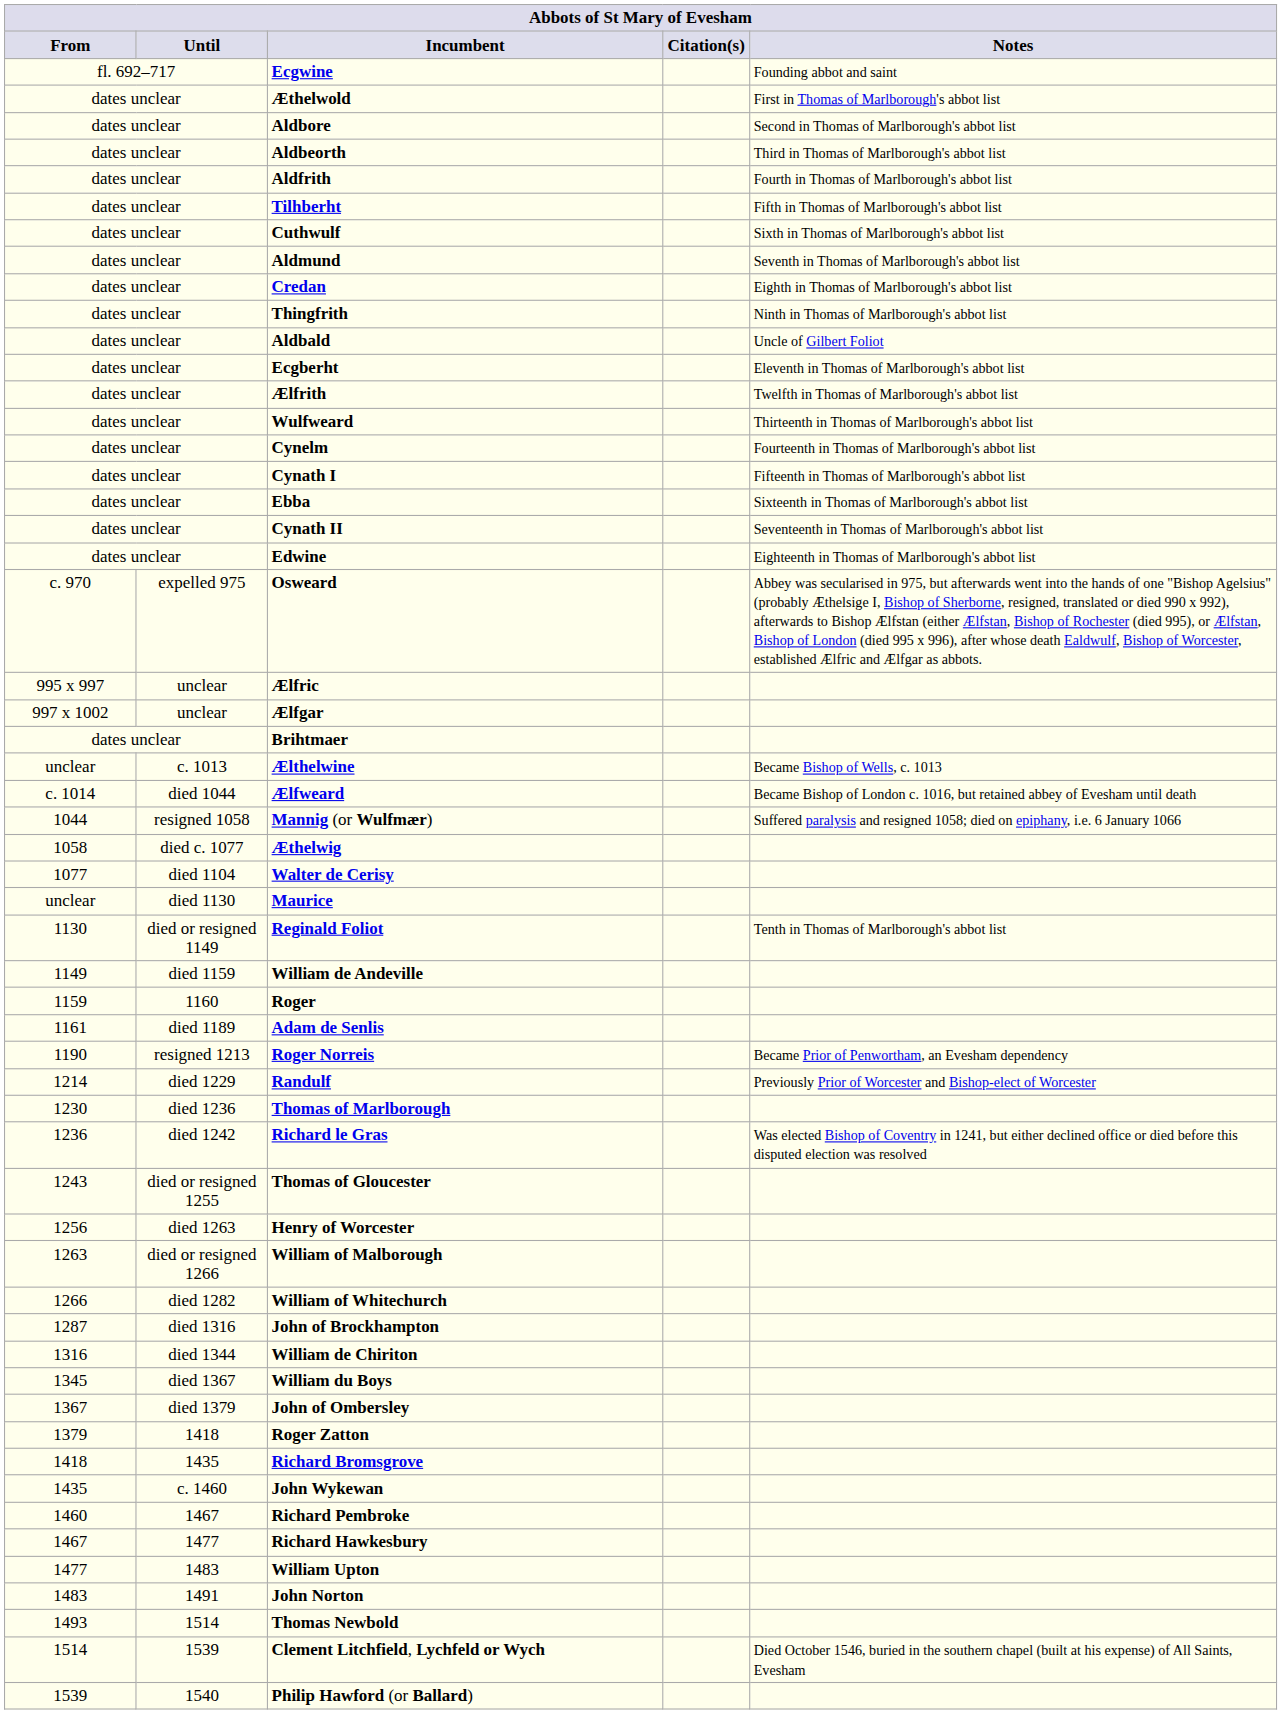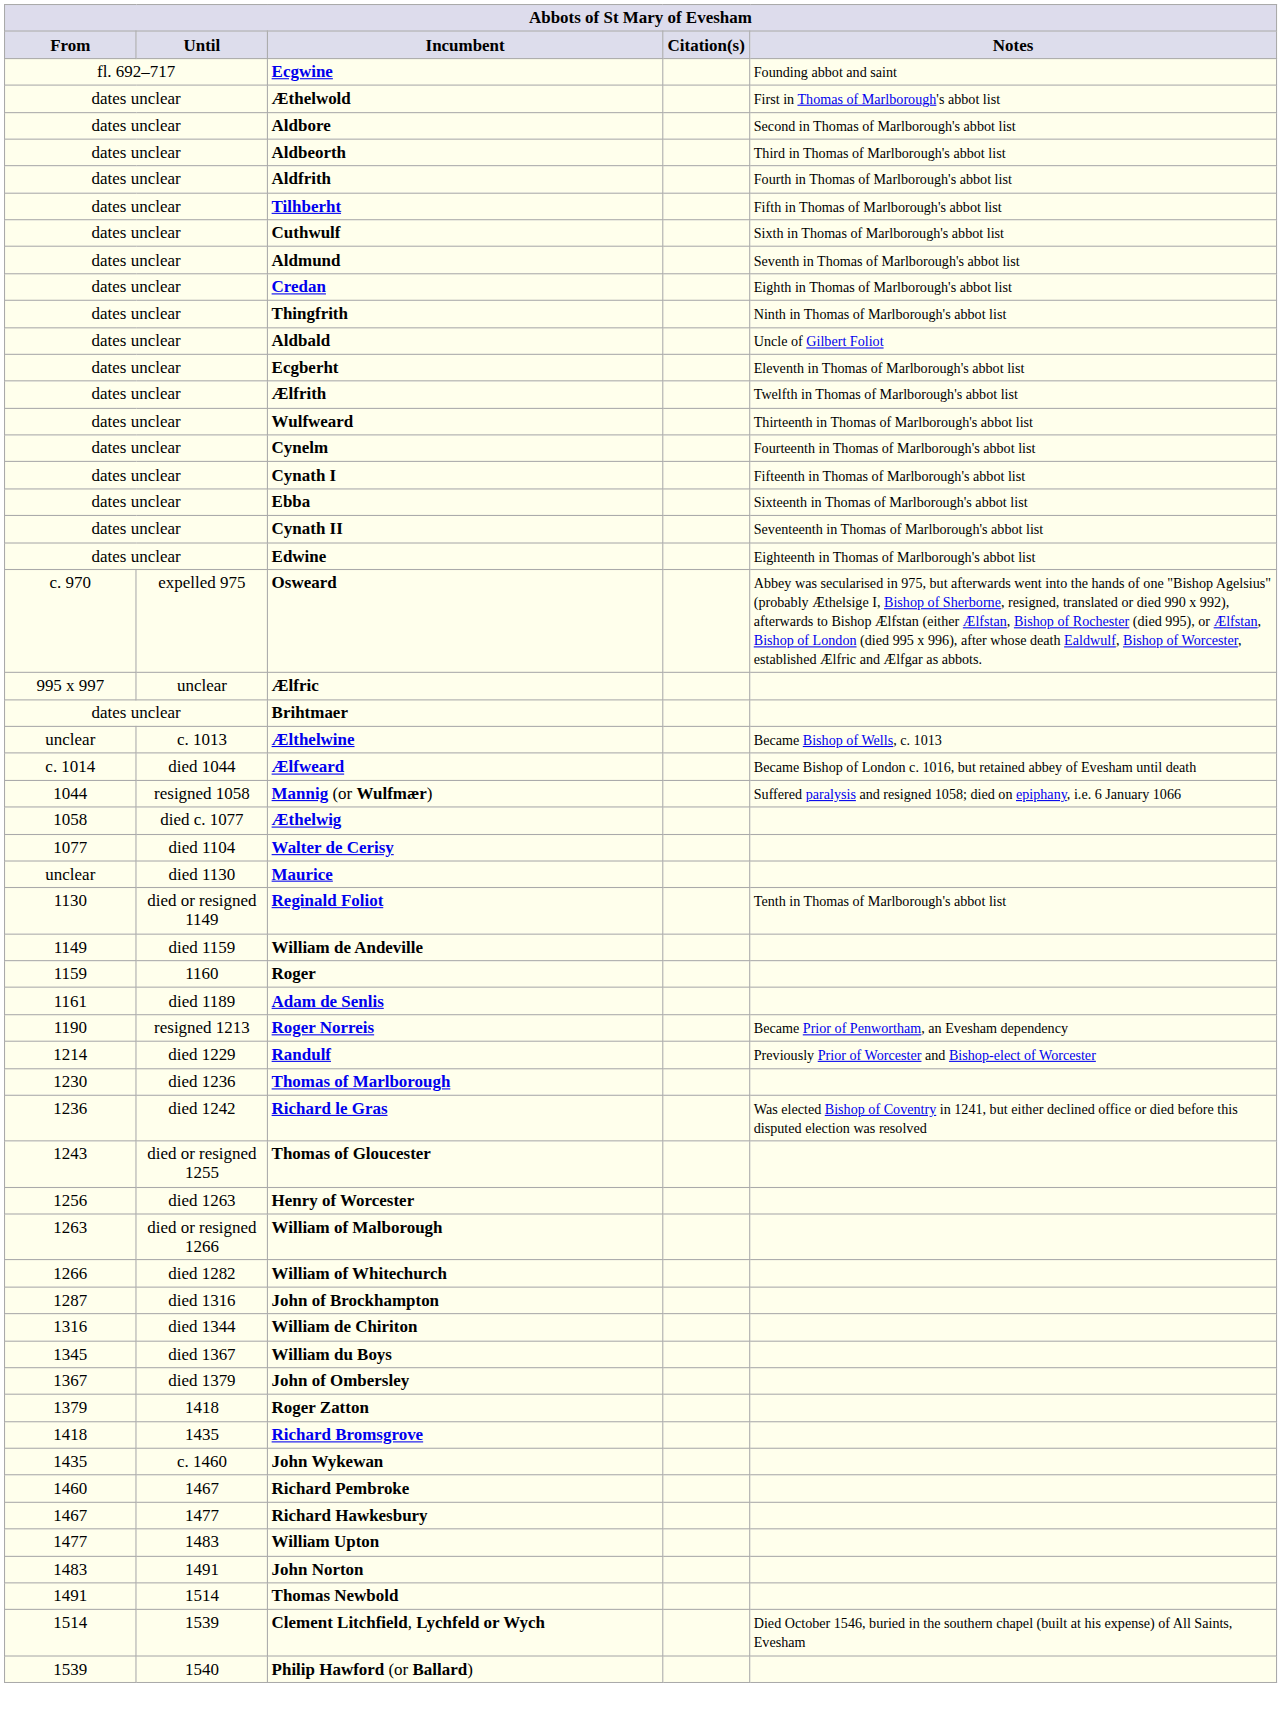- row: 997 x 1002 | unclear | Ælfgar
Thomas Newbold | From: 1493 -> 1491
